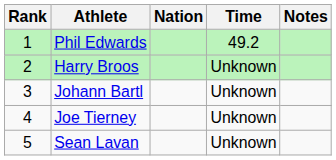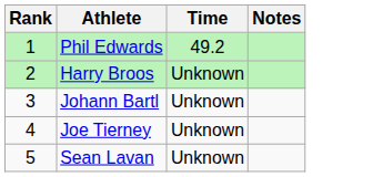- column: Nation
